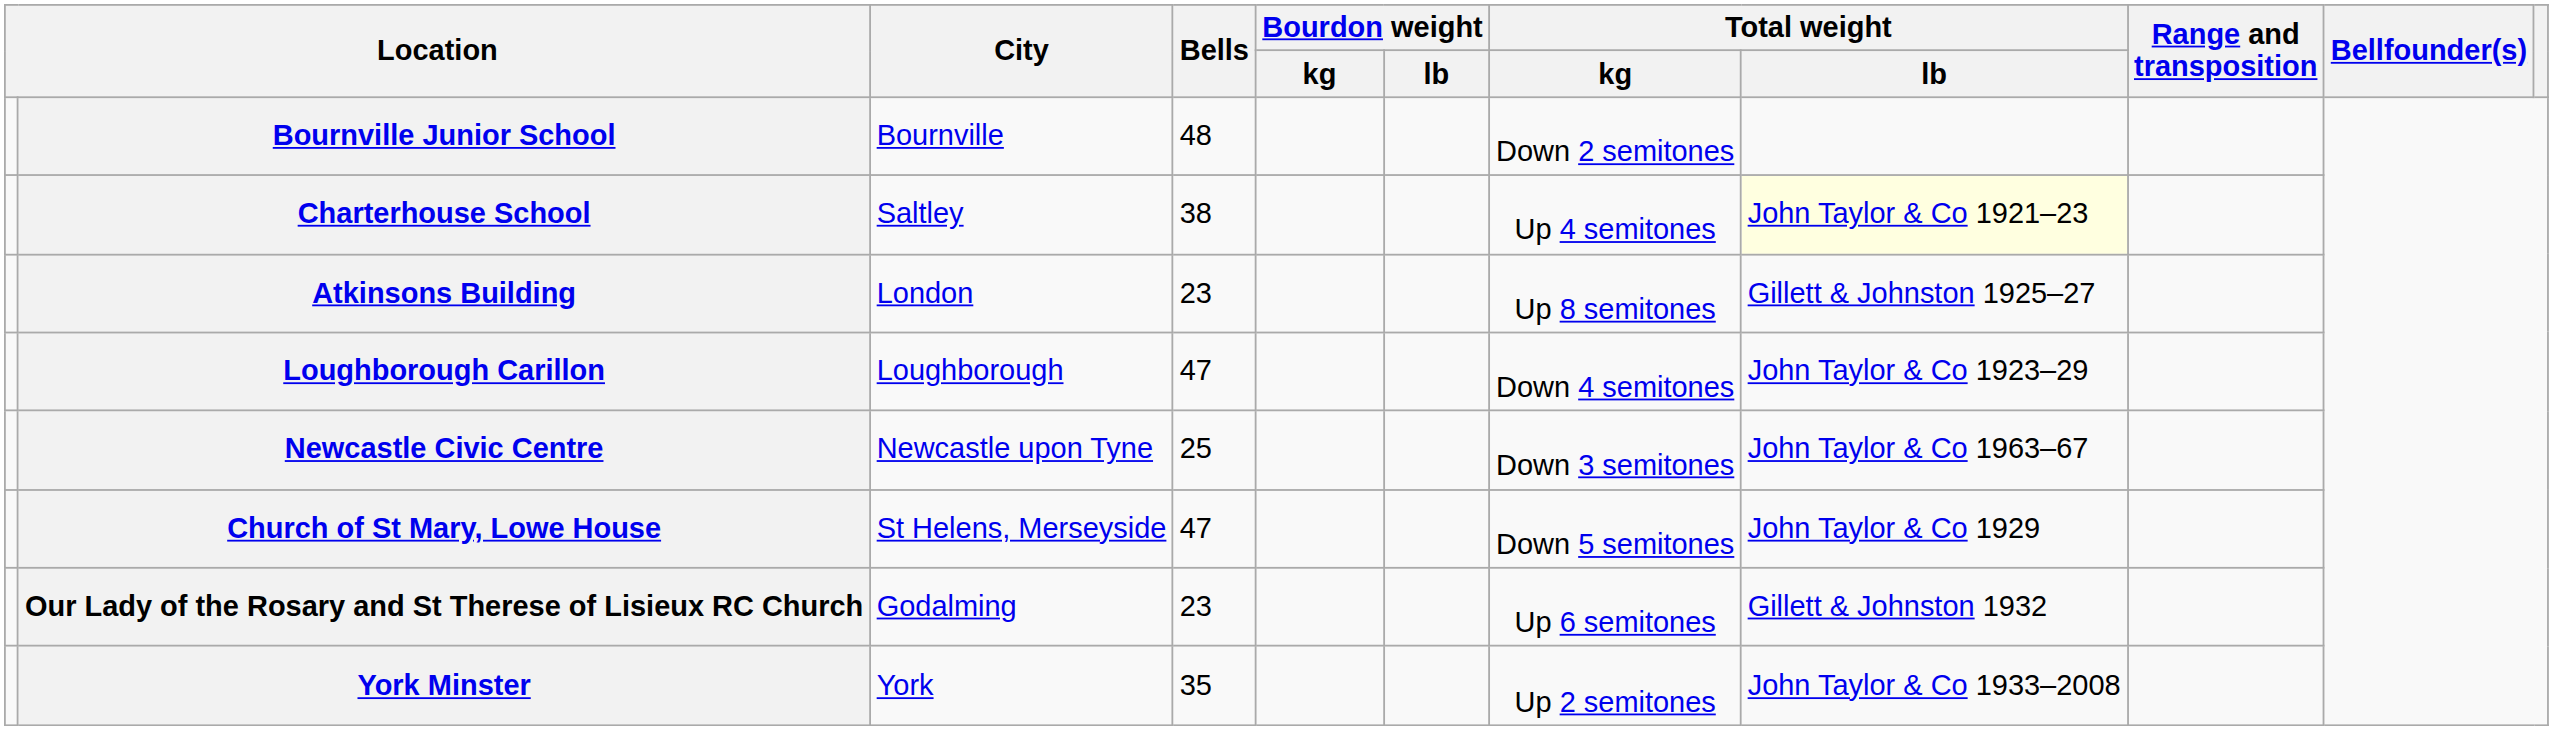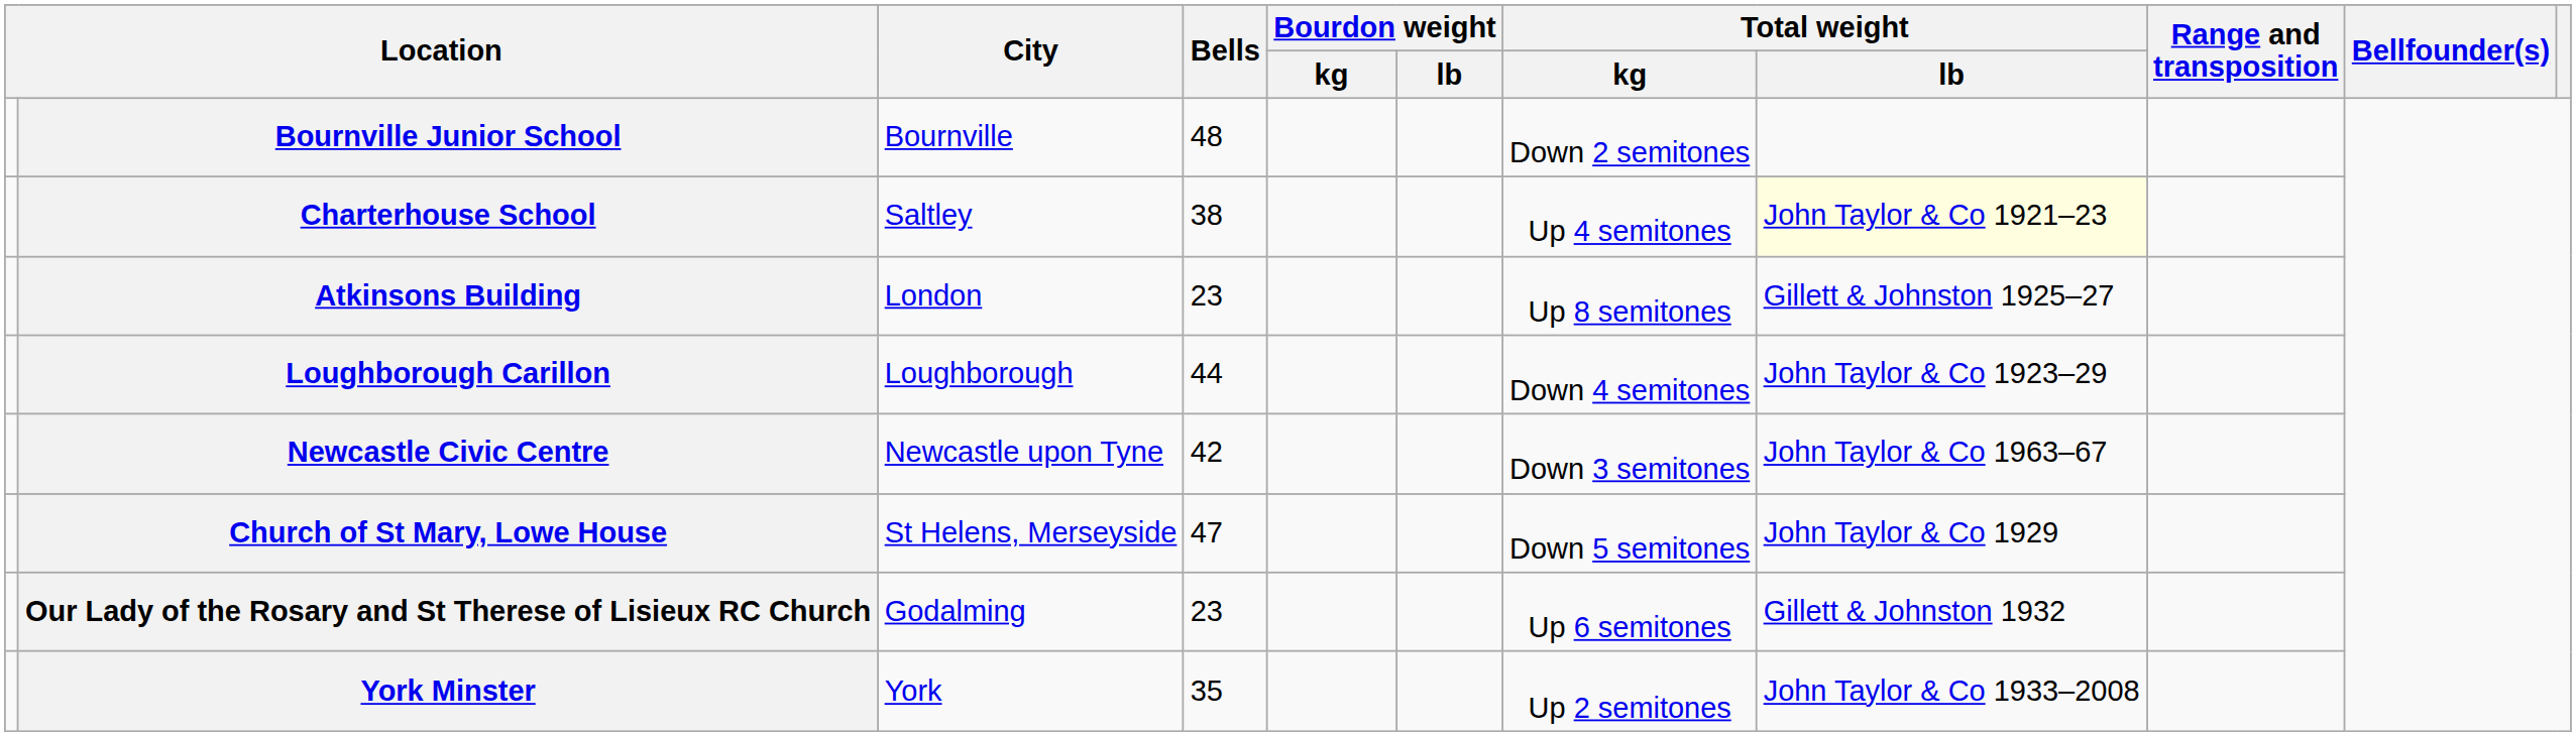Loughborough Carillon | Bells: 47 -> 44
Newcastle Civic Centre | Bells: 25 -> 42
